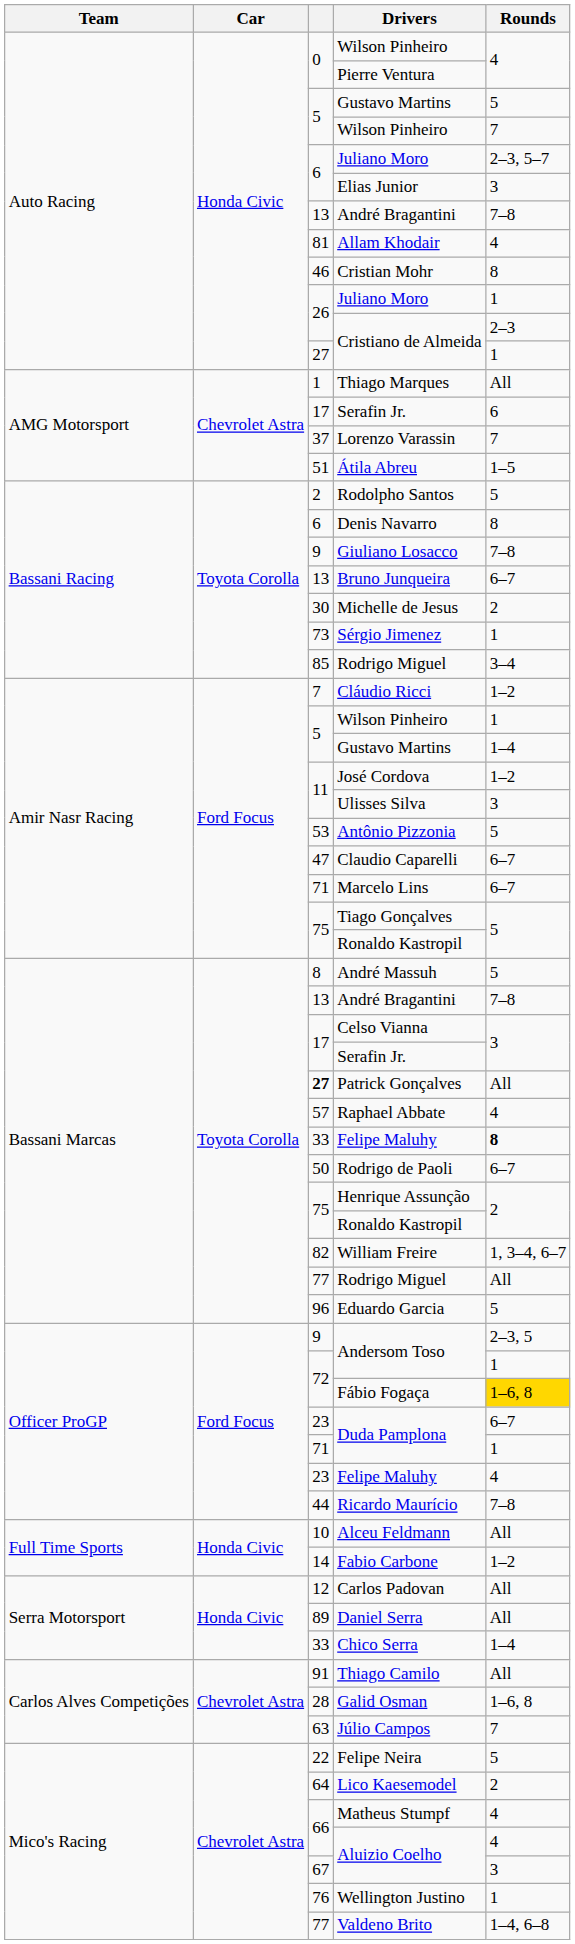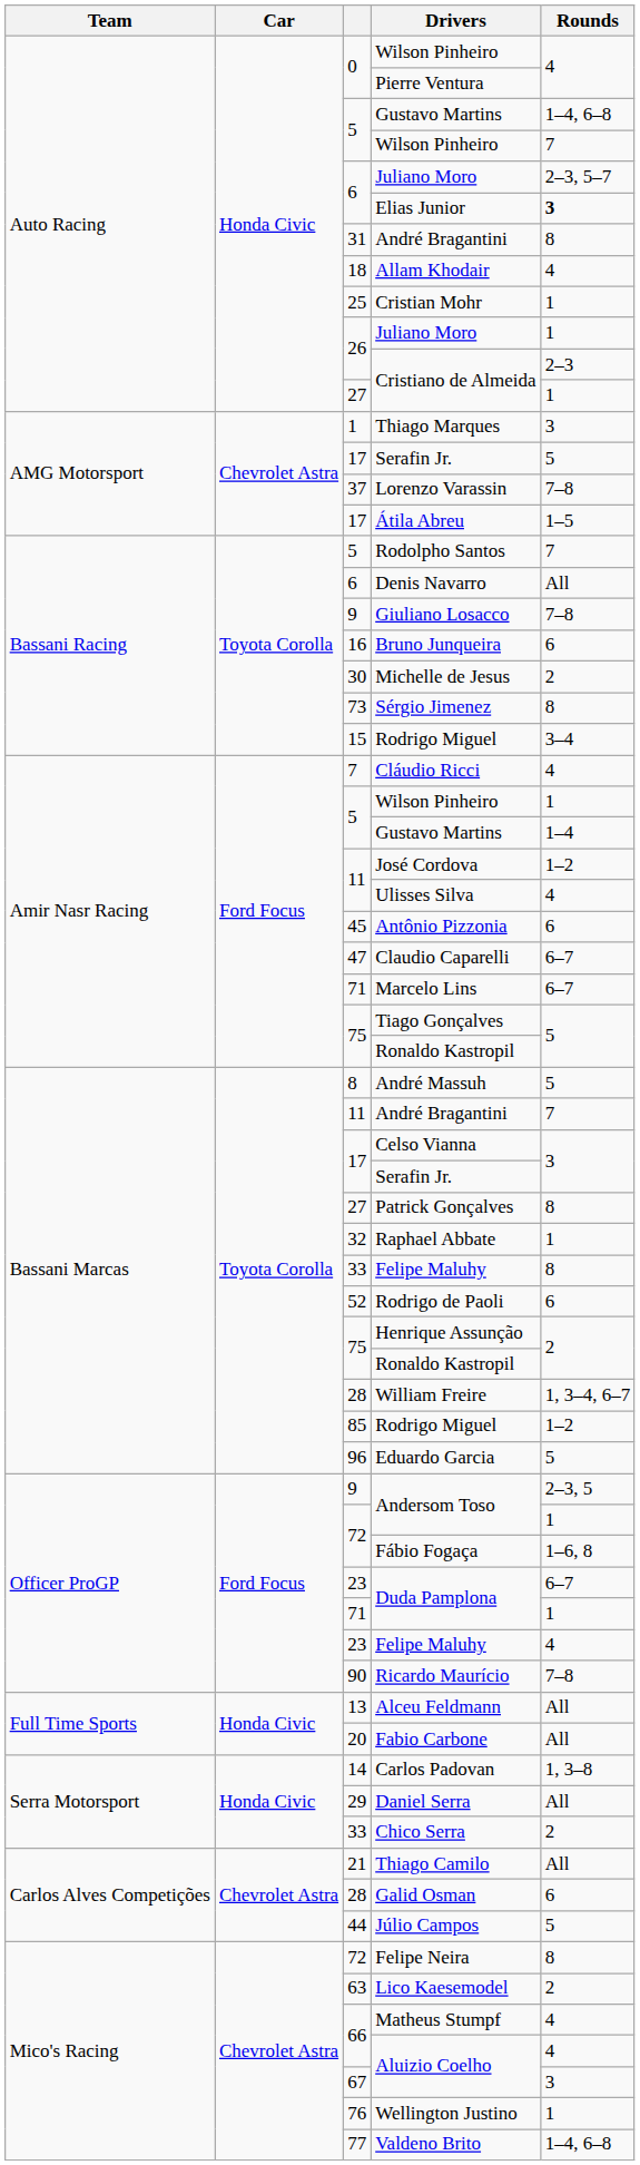Auto Racing / Gustavo Martins | Rounds: 5 -> 1–4, 6–8
Elias Junior | Rounds: normal -> bold
Auto Racing / André Bragantini | column 3: 13 -> 31
Auto Racing / André Bragantini | Rounds: 7–8 -> 8
Allam Khodair | column 3: 81 -> 18
Cristian Mohr | column 3: 46 -> 25
Cristian Mohr | Rounds: 8 -> 1
Thiago Marques | Rounds: All -> 3
AMG Motorsport / Serafin Jr. | Rounds: 6 -> 5
Lorenzo Varassin | Rounds: 7 -> 7–8
Átila Abreu | column 3: 51 -> 17
Rodolpho Santos | column 3: 2 -> 5
Rodolpho Santos | Rounds: 5 -> 7
Denis Navarro | Rounds: 8 -> All
Bruno Junqueira | column 3: 13 -> 16
Bruno Junqueira | Rounds: 6–7 -> 6
Sérgio Jimenez | Rounds: 1 -> 8
Bassani Racing / Rodrigo Miguel | column 3: 85 -> 15
Cláudio Ricci | Rounds: 1–2 -> 4
Ulisses Silva | Rounds: 3 -> 4
Antônio Pizzonia | column 3: 53 -> 45
Antônio Pizzonia | Rounds: 5 -> 6
Bassani Marcas / André Bragantini | column 3: 13 -> 11
Bassani Marcas / André Bragantini | Rounds: 7–8 -> 7
Patrick Gonçalves | column 3: bold -> normal
Patrick Gonçalves | Rounds: All -> 8
Raphael Abbate | column 3: 57 -> 32
Raphael Abbate | Rounds: 4 -> 1
Bassani Marcas / Felipe Maluhy | Rounds: bold -> normal
Rodrigo de Paoli | column 3: 50 -> 52
Rodrigo de Paoli | Rounds: 6–7 -> 6
William Freire | column 3: 82 -> 28
Bassani Marcas / Rodrigo Miguel | column 3: 77 -> 85
Bassani Marcas / Rodrigo Miguel | Rounds: All -> 1–2
Fábio Fogaça | Rounds: gold background -> no background
Ricardo Maurício | column 3: 44 -> 90
Alceu Feldmann | column 3: 10 -> 13
Fabio Carbone | column 3: 14 -> 20
Fabio Carbone | Rounds: 1–2 -> All
Carlos Padovan | column 3: 12 -> 14
Carlos Padovan | Rounds: All -> 1, 3–8
Daniel Serra | column 3: 89 -> 29
Chico Serra | Rounds: 1–4 -> 2
Thiago Camilo | column 3: 91 -> 21
Galid Osman | Rounds: 1–6, 8 -> 6
Júlio Campos | column 3: 63 -> 44
Júlio Campos | Rounds: 7 -> 5
Felipe Neira | column 3: 22 -> 72
Felipe Neira | Rounds: 5 -> 8
Lico Kaesemodel | column 3: 64 -> 63
